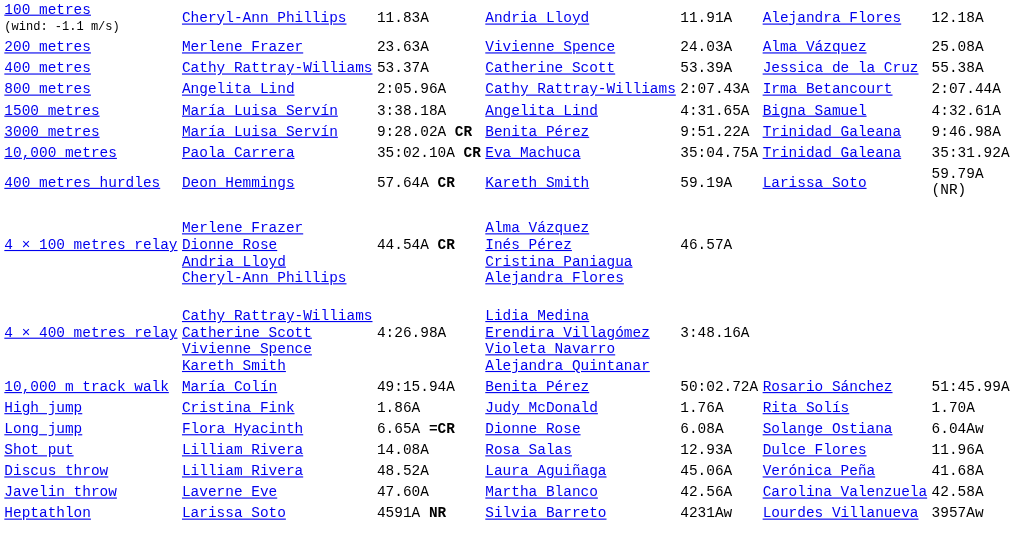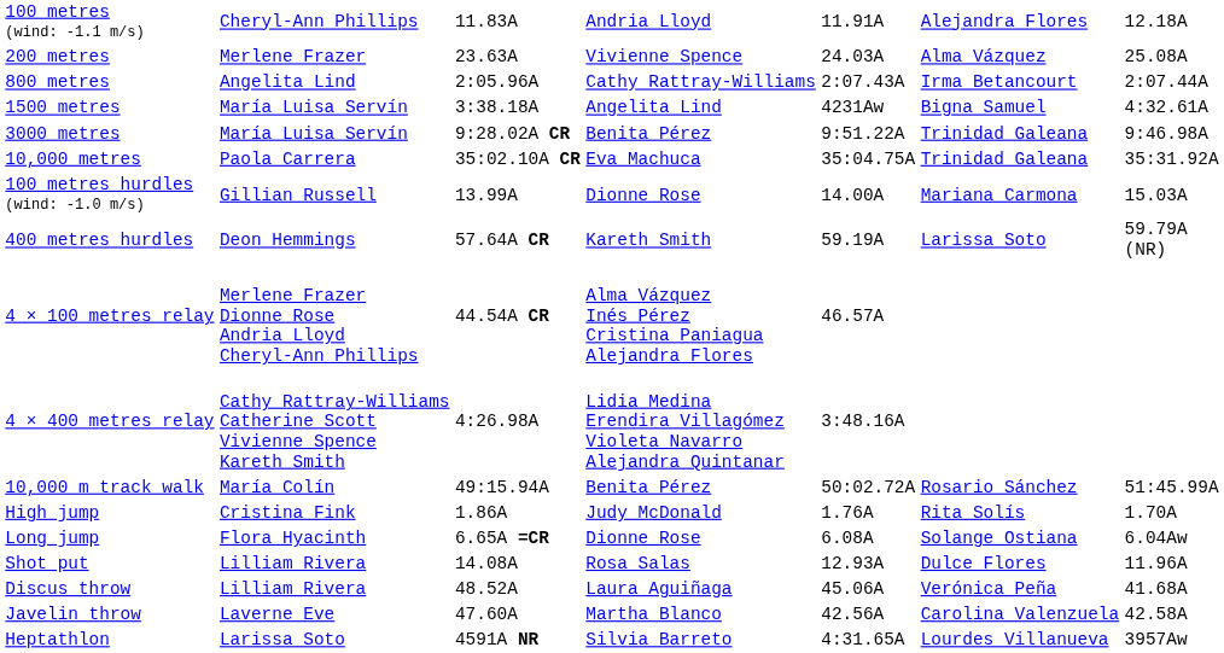- row: 400 metres | Cathy Rattray-Williams | 53.37A | Catherine Scott | 53.39A | Jessica de la Cruz | 55.38A
1500 metres | column 5: 4:31.65A -> 4231Aw
+ row: 100 metres hurdles (wind: -1.0 m/s) | Gillian Russell | 13.99A | Dionne Rose | 14.00A | Mariana Carmona | 15.03A
Heptathlon | column 5: 4231Aw -> 4:31.65A
